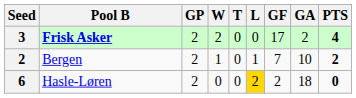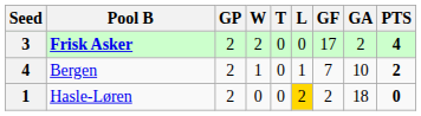Bergen | Seed: 2 -> 4
Hasle-Løren | Seed: 6 -> 1
